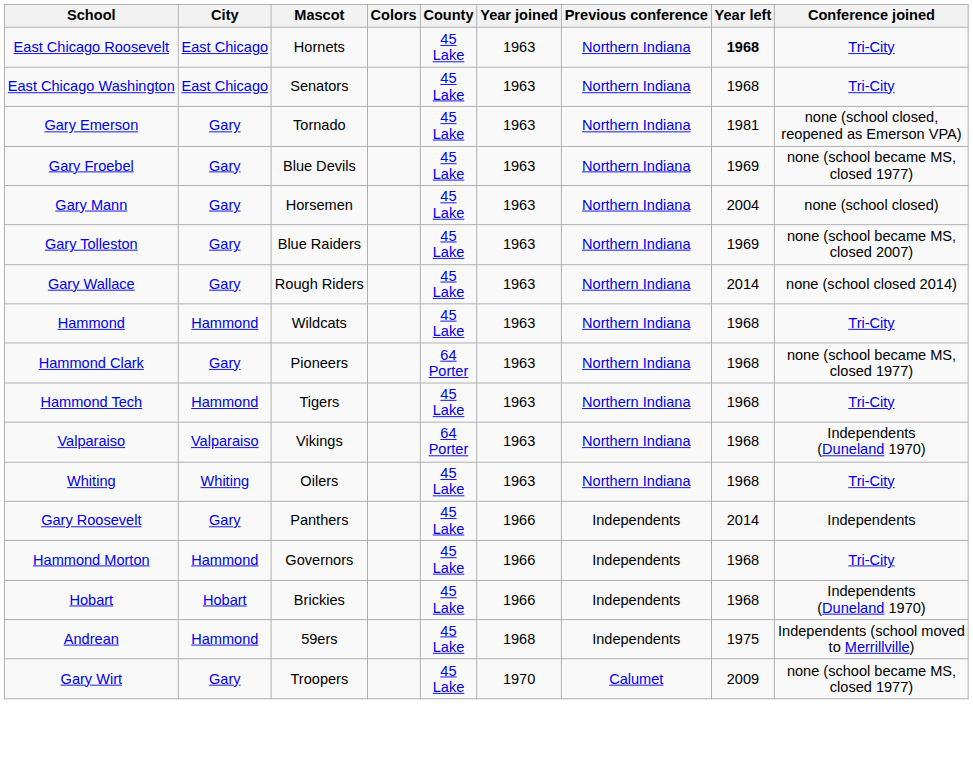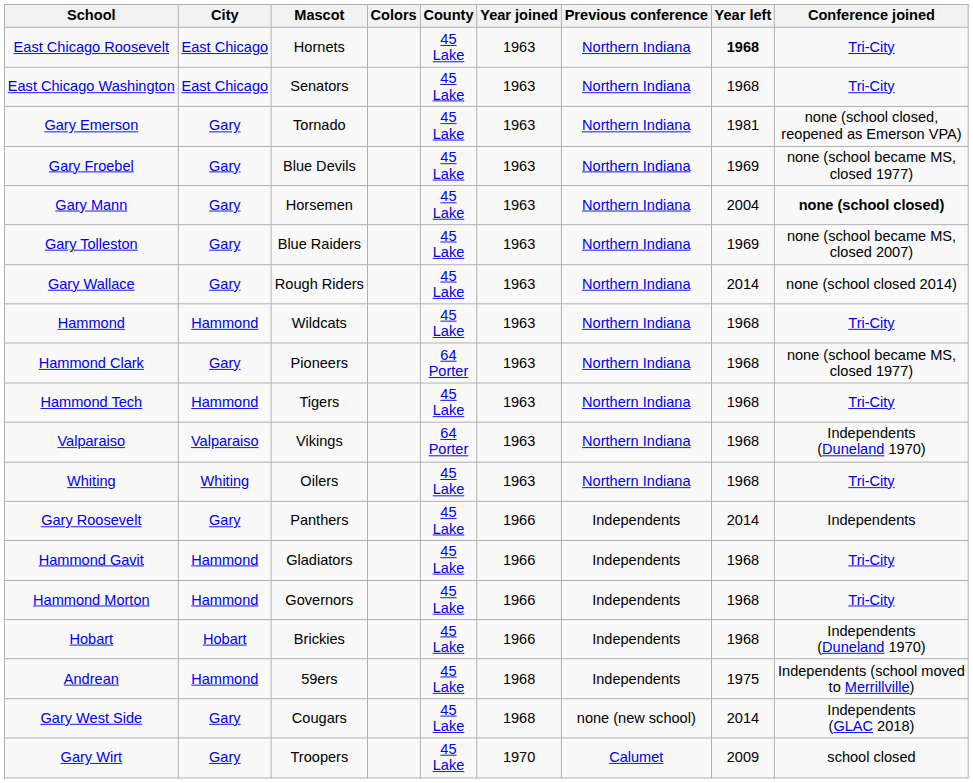Gary Mann | Conference joined: normal -> bold
+ row: Hammond Gavit | Hammond | Gladiators | 45 Lake | 1966 | Independents | 1968 | Tri-City
+ row: Gary West Side | Gary | Cougars | 45 Lake | 1968 | none (new school) | 2014 | Independents (GLAC 2018)
Gary Wirt | Conference joined: none (school became MS, closed 1977) -> school closed
